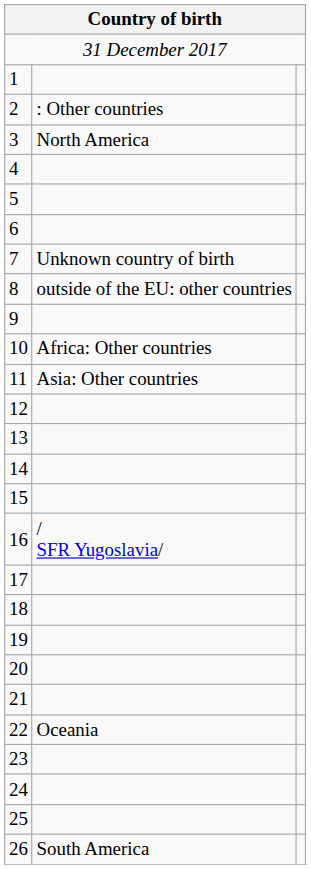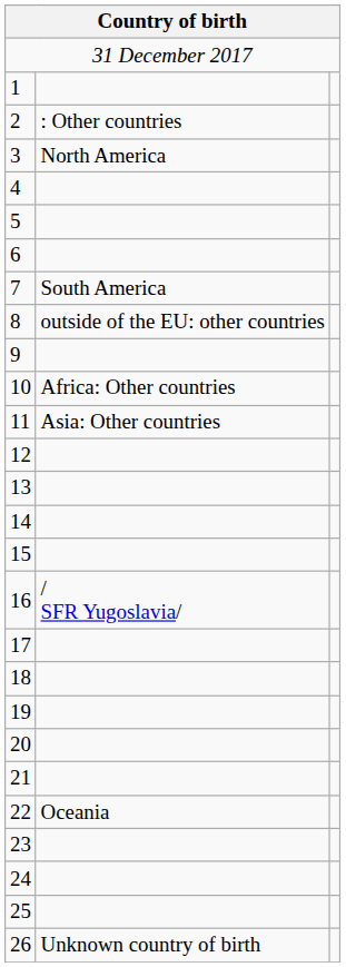7 | column 2: Unknown country of birth -> South America
26 | column 2: South America -> Unknown country of birth
